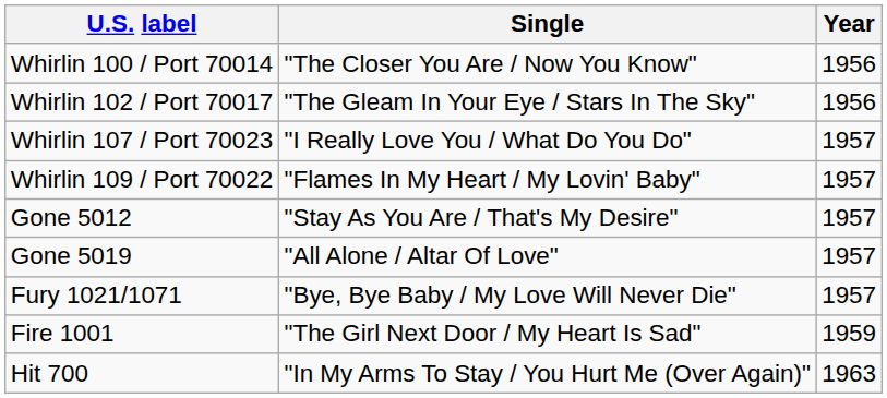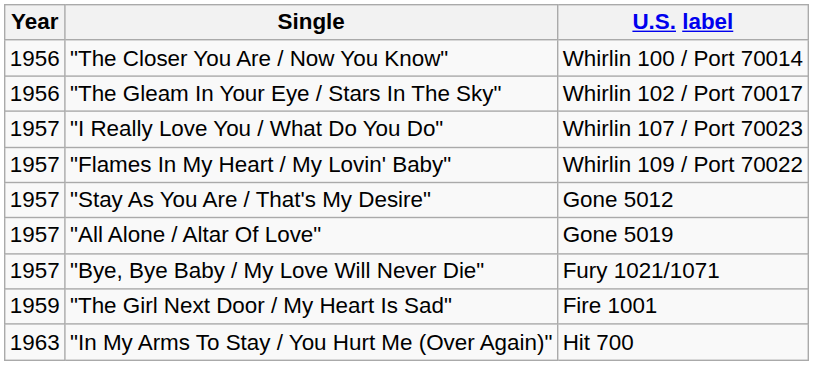columns swapped: Year <-> U.S. label
